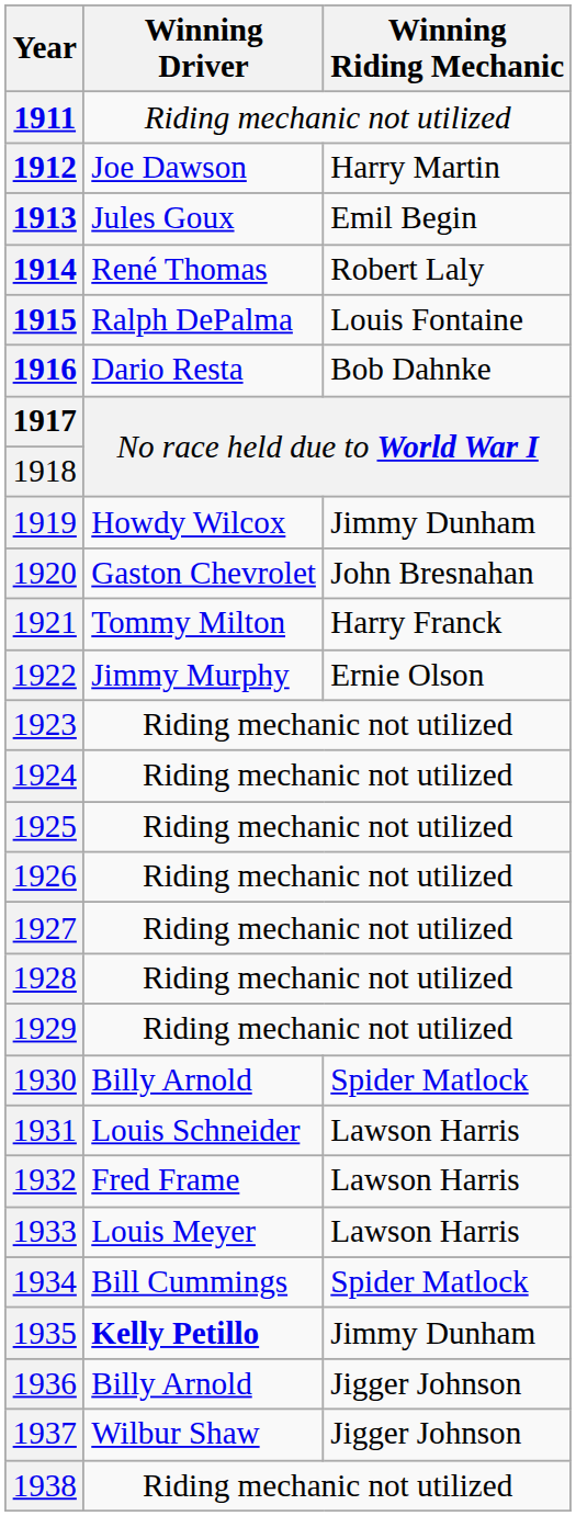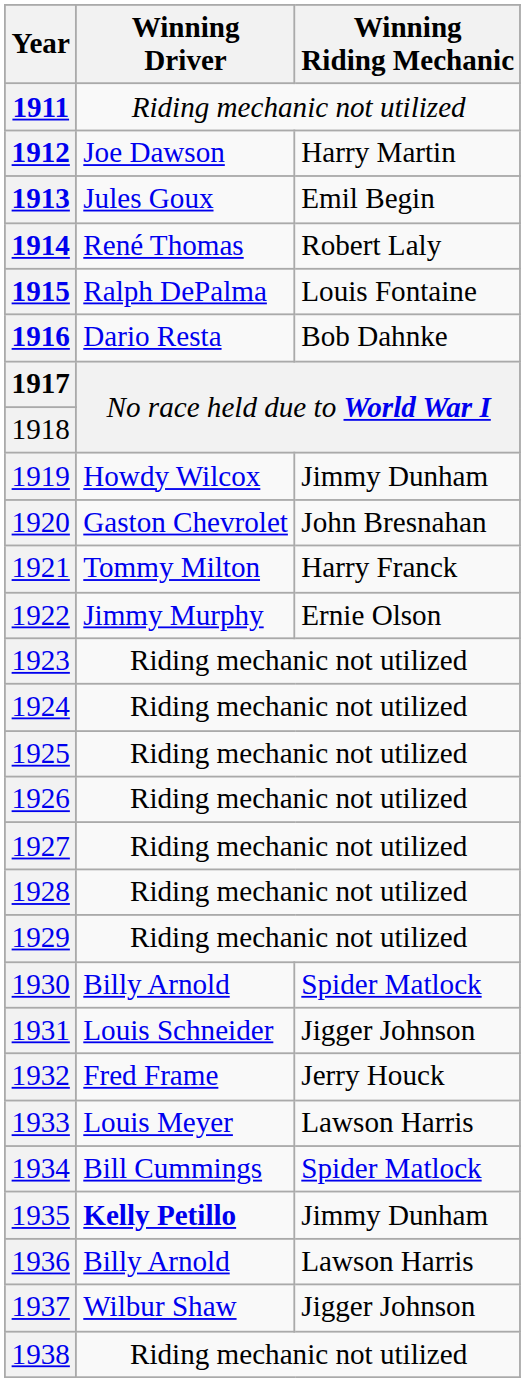1931 | Winning Riding Mechanic: Lawson Harris -> Jigger Johnson
1932 | Winning Riding Mechanic: Lawson Harris -> Jerry Houck
1936 | Winning Riding Mechanic: Jigger Johnson -> Lawson Harris
